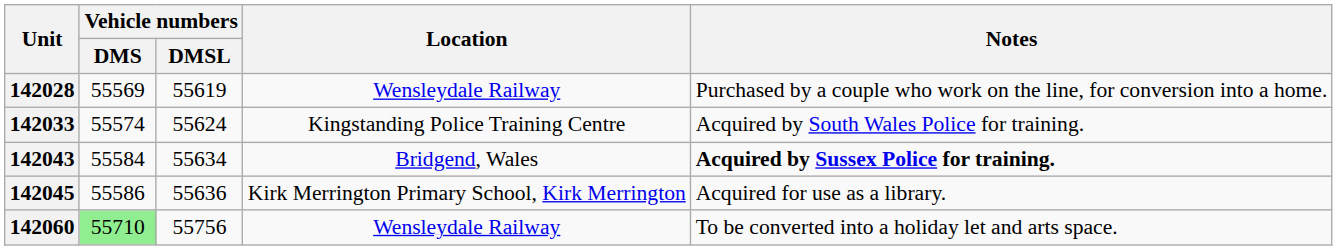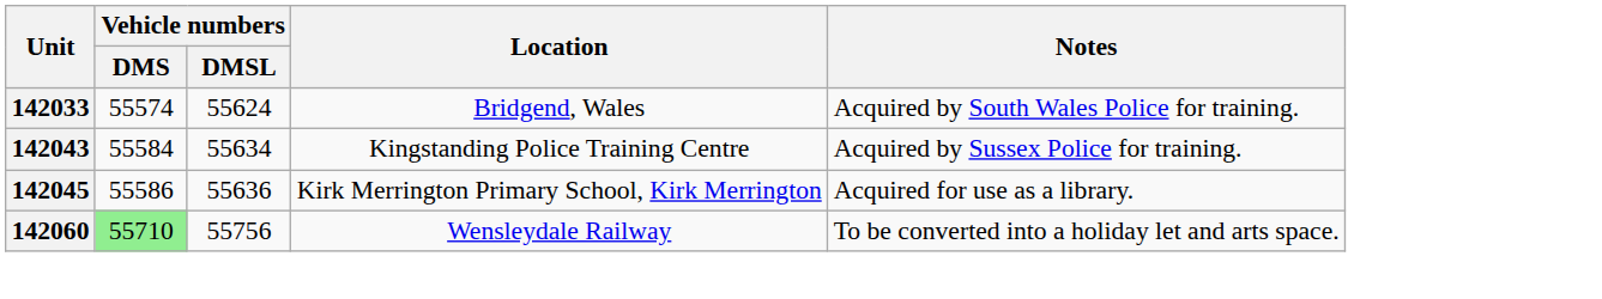- row: 142028 | 55569 | 55619 | Wensleydale Railway | Purchased by a couple who work on the line, for conversion into a home.
142033 | Location: Kingstanding Police Training Centre -> Bridgend, Wales
142043 | Location: Bridgend, Wales -> Kingstanding Police Training Centre
142043 | Notes: bold -> normal
